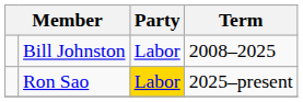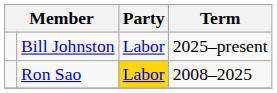Bill Johnston | Term: 2008–2025 -> 2025–present
Ron Sao | Term: 2025–present -> 2008–2025
